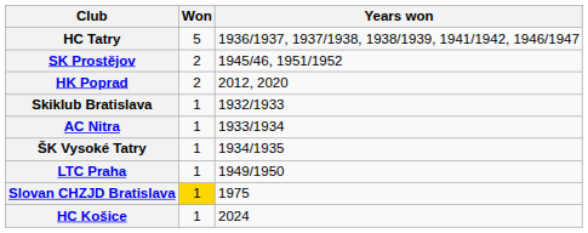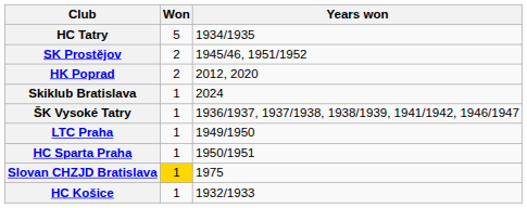HC Tatry | Years won: 1936/1937, 1937/1938, 1938/1939, 1941/1942, 1946/1947 -> 1934/1935
Skiklub Bratislava | Years won: 1932/1933 -> 2024
- row: AC Nitra | 1 | 1933/1934
ŠK Vysoké Tatry | Years won: 1934/1935 -> 1936/1937, 1937/1938, 1938/1939, 1941/1942, 1946/1947
+ row: HC Sparta Praha | 1 | 1950/1951
HC Košice | Years won: 2024 -> 1932/1933
